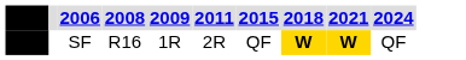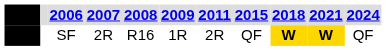+ column: 2007 | 2R
